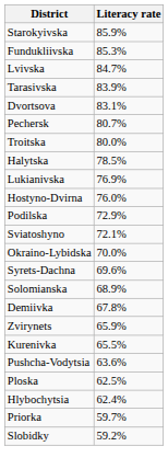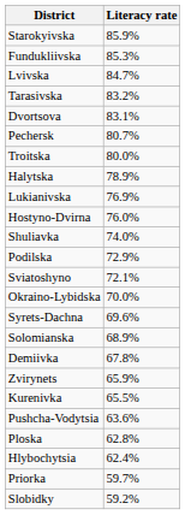Tarasivska | Literacy rate: 83.9% -> 83.2%
Halytska | Literacy rate: 78.5% -> 78.9%
+ row: Shuliavka | 74.0%
Ploska | Literacy rate: 62.5% -> 62.8%
